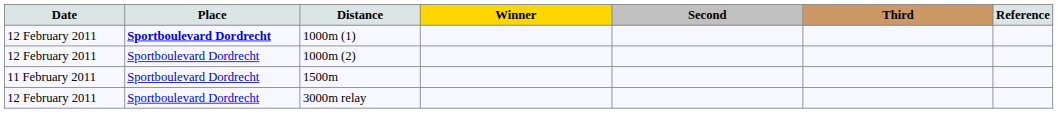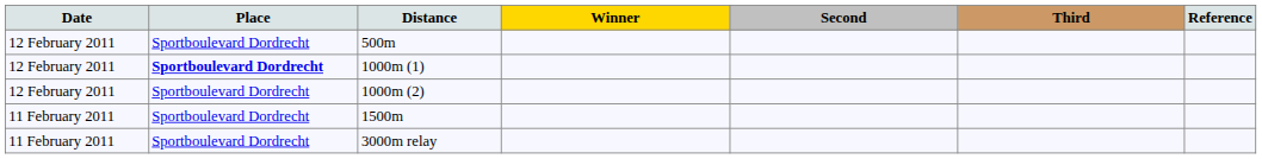+ row: 12 February 2011 | Sportboulevard Dordrecht | 500m
3000m relay | Date: 12 February 2011 -> 11 February 2011
